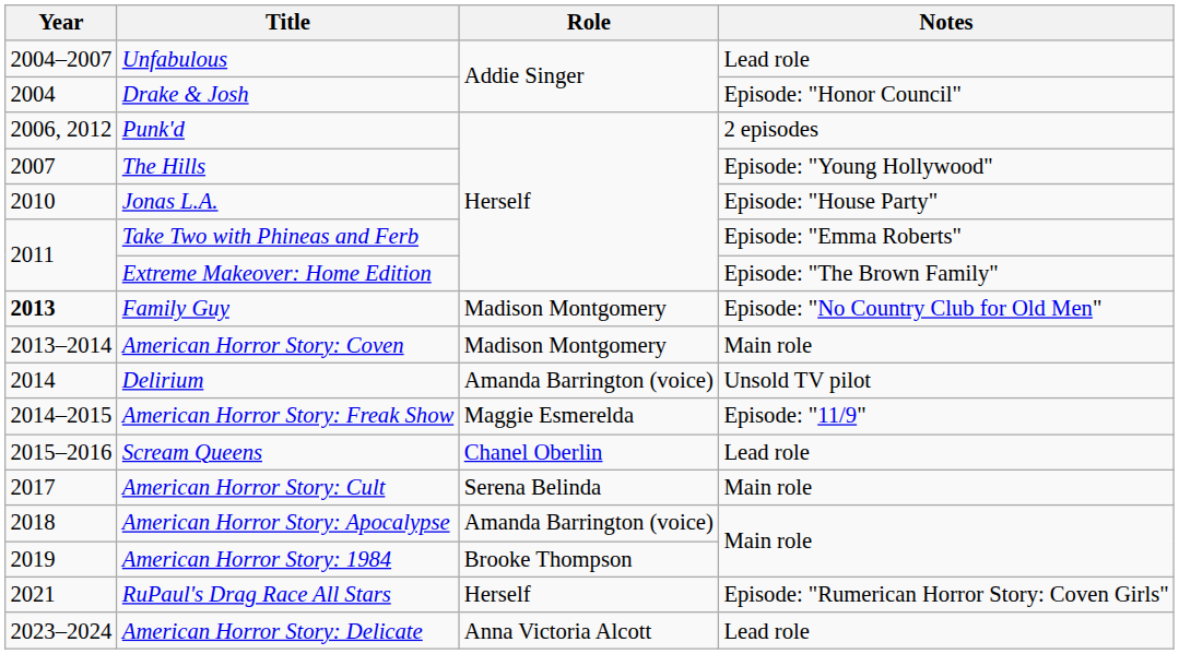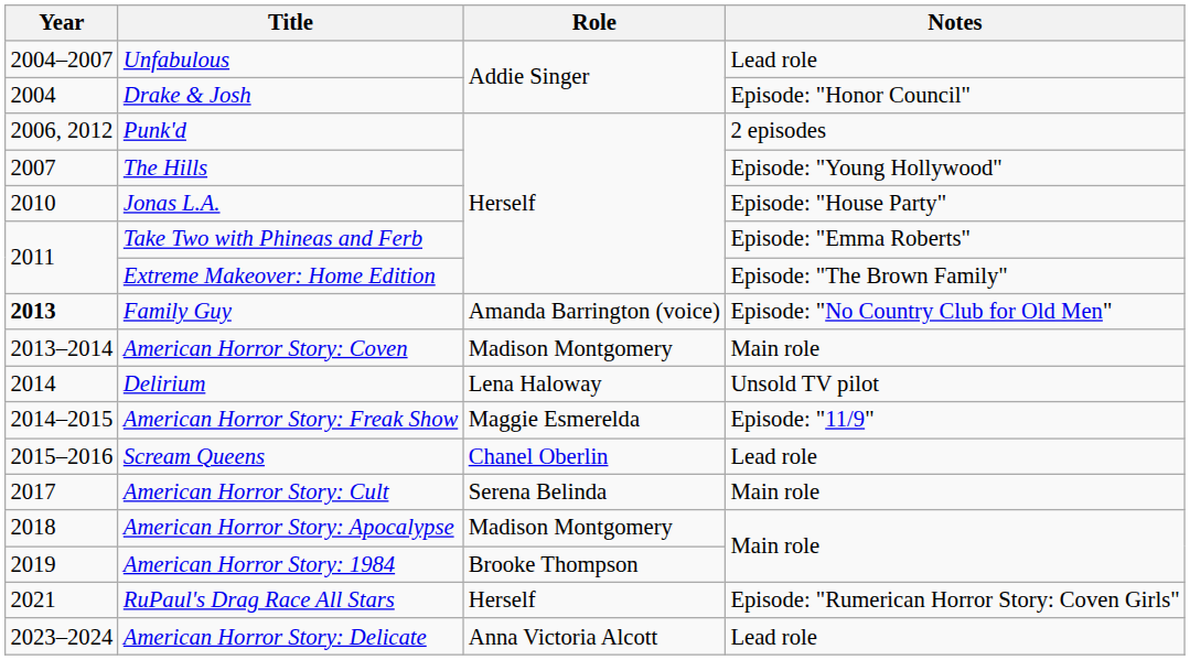Family Guy | Role: Madison Montgomery -> Amanda Barrington (voice)
Delirium | Role: Amanda Barrington (voice) -> Lena Haloway
American Horror Story: Apocalypse | Role: Amanda Barrington (voice) -> Madison Montgomery
